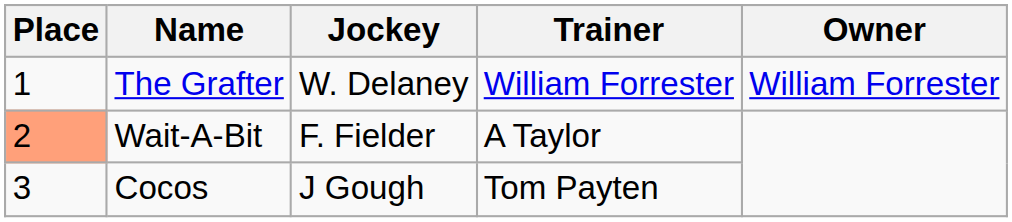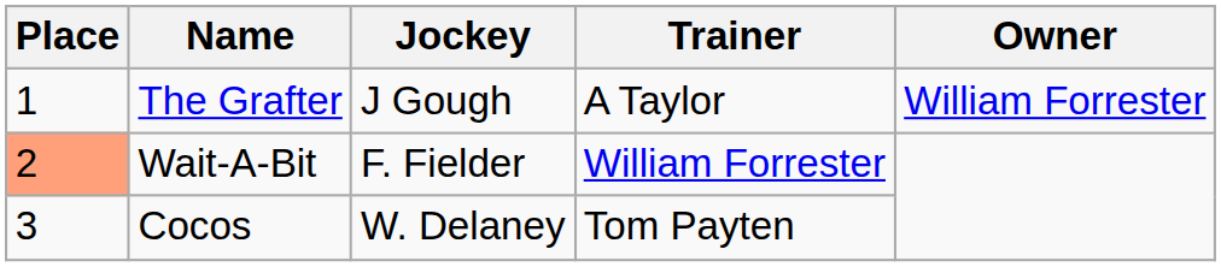The Grafter | Jockey: W. Delaney -> J Gough
The Grafter | Trainer: William Forrester -> A Taylor
Wait-A-Bit | Trainer: A Taylor -> William Forrester
Cocos | Jockey: J Gough -> W. Delaney
